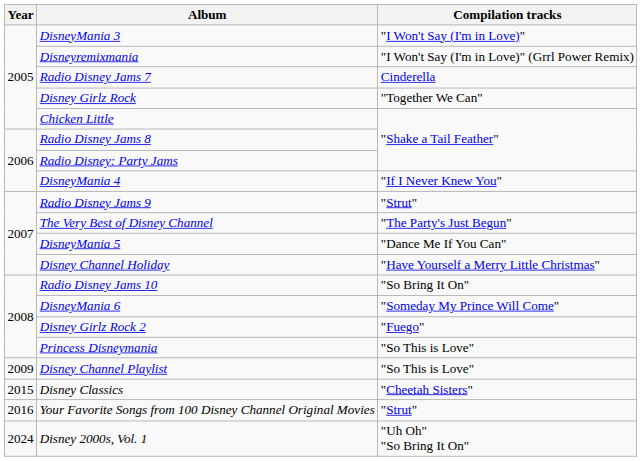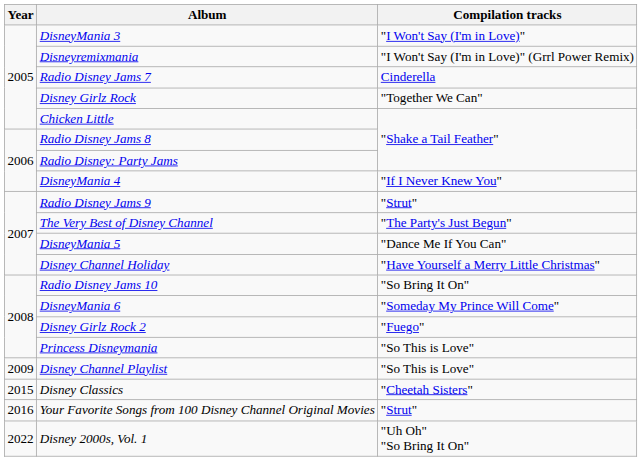Disney 2000s, Vol. 1 | Year: 2024 -> 2022
